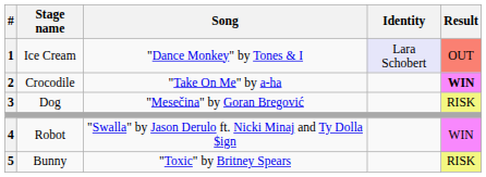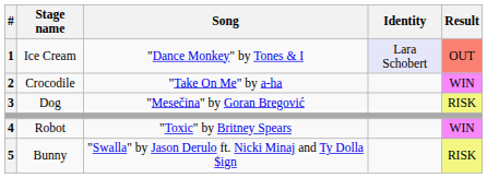2 | Result: bold -> normal
4 | Song: "Swalla" by Jason Derulo ft. Nicki Minaj and Ty Dolla $ign -> "Toxic" by Britney Spears
5 | Song: "Toxic" by Britney Spears -> "Swalla" by Jason Derulo ft. Nicki Minaj and Ty Dolla $ign
